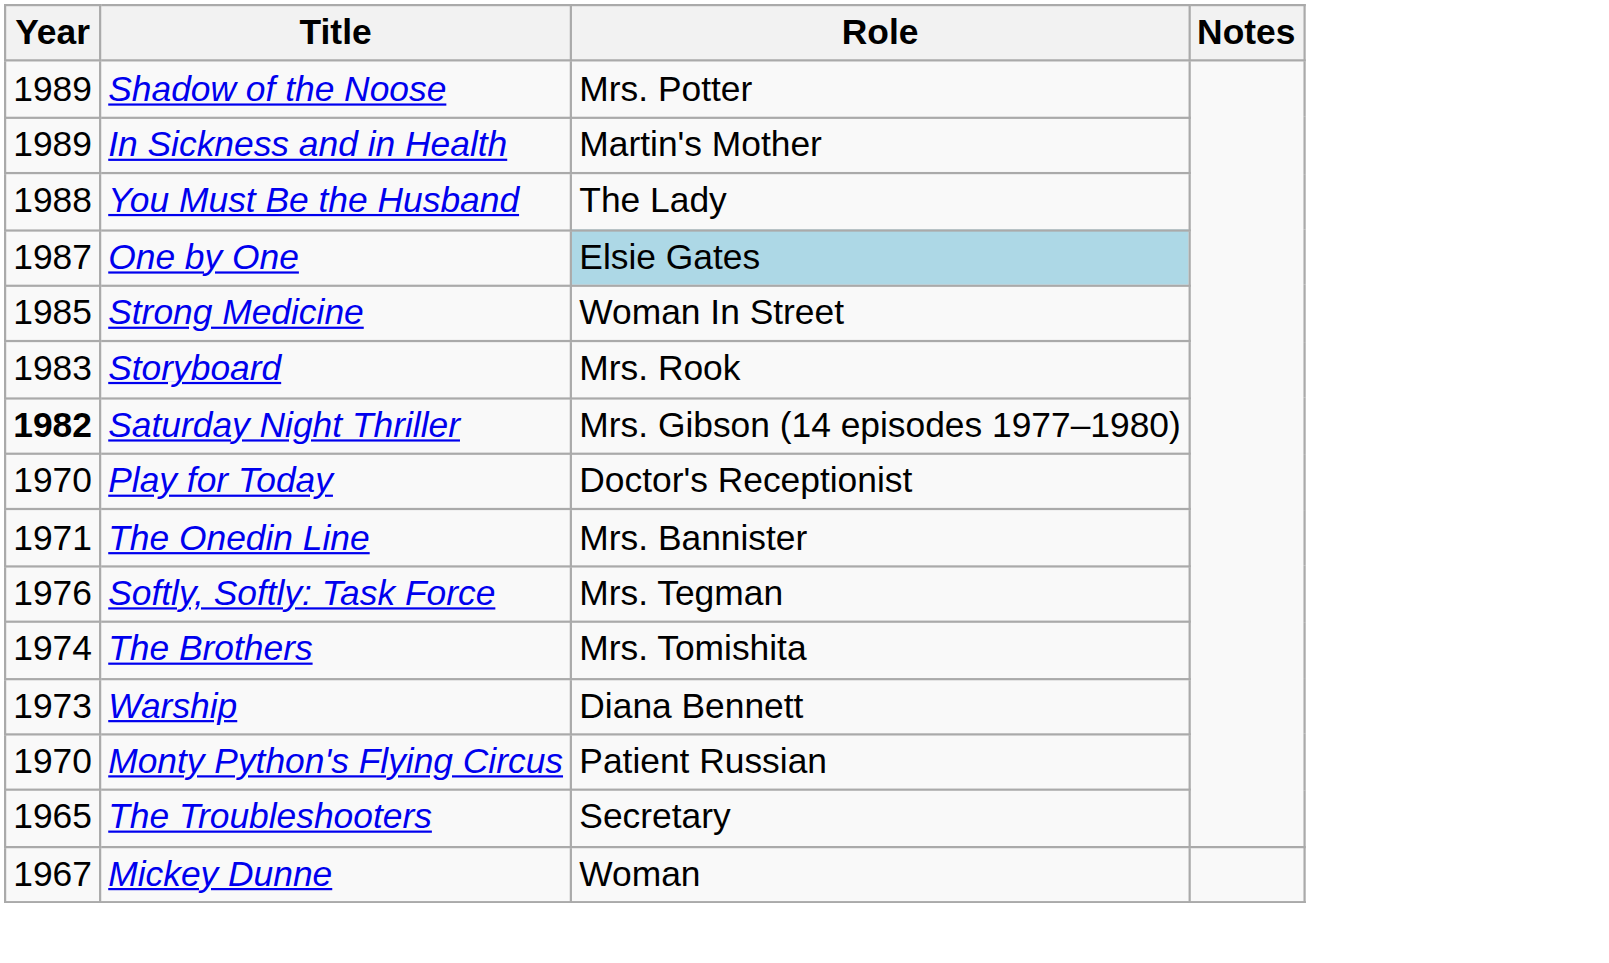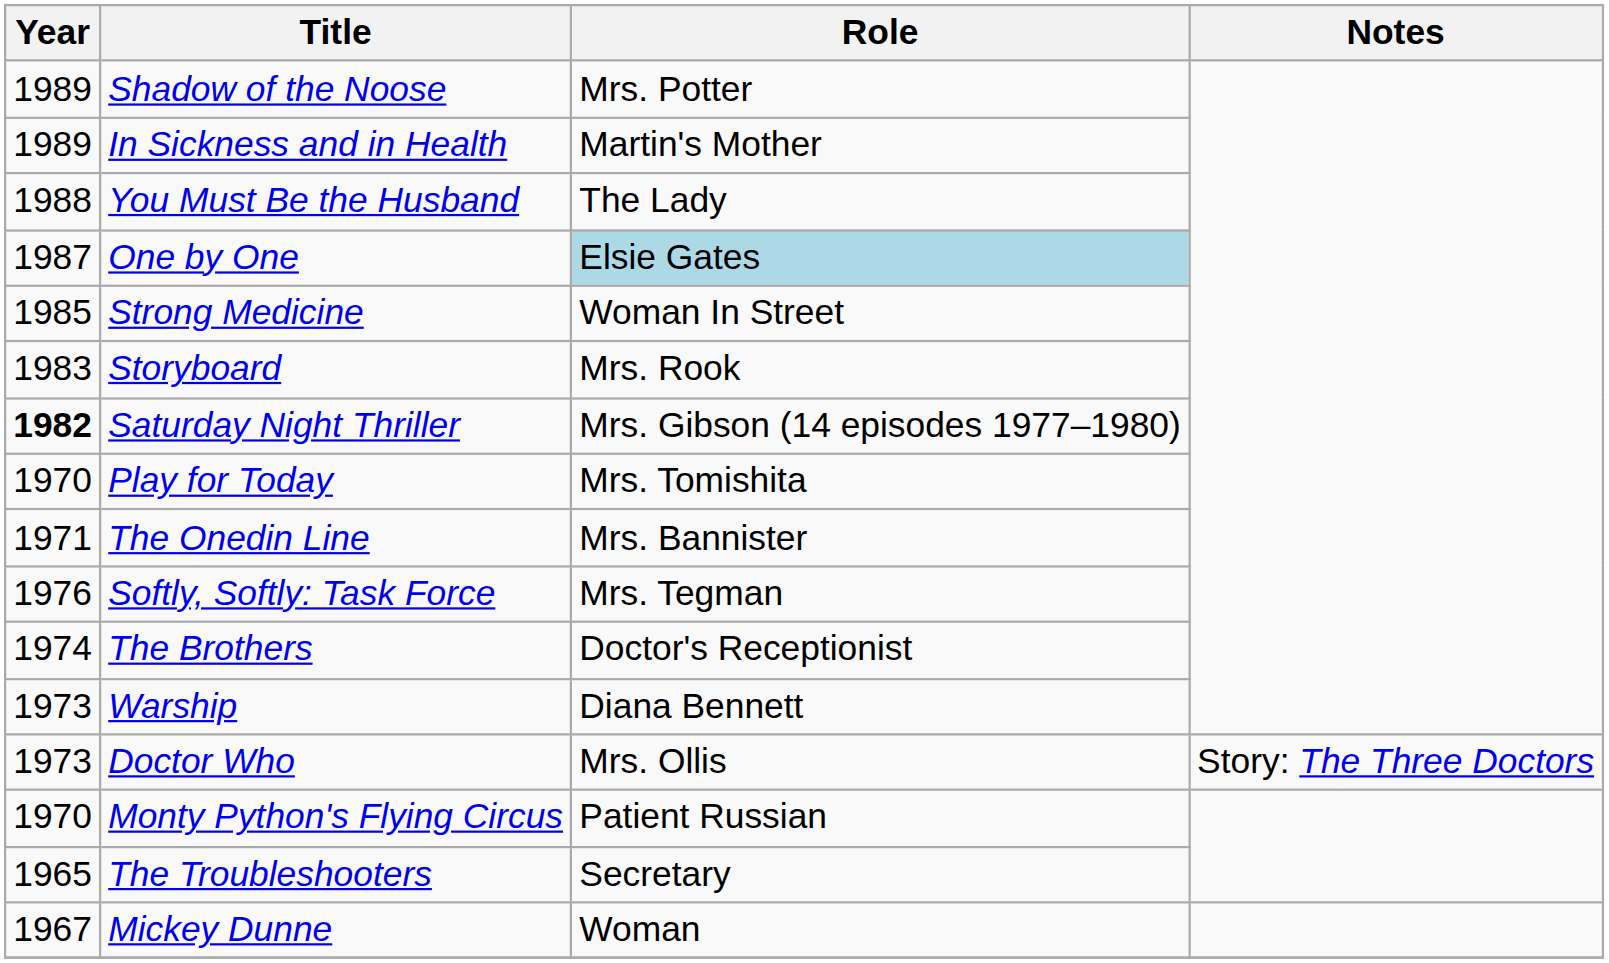Play for Today | Role: Doctor's Receptionist -> Mrs. Tomishita
The Brothers | Role: Mrs. Tomishita -> Doctor's Receptionist
+ row: 1973 | Doctor Who | Mrs. Ollis | Story: The Three Doctors
